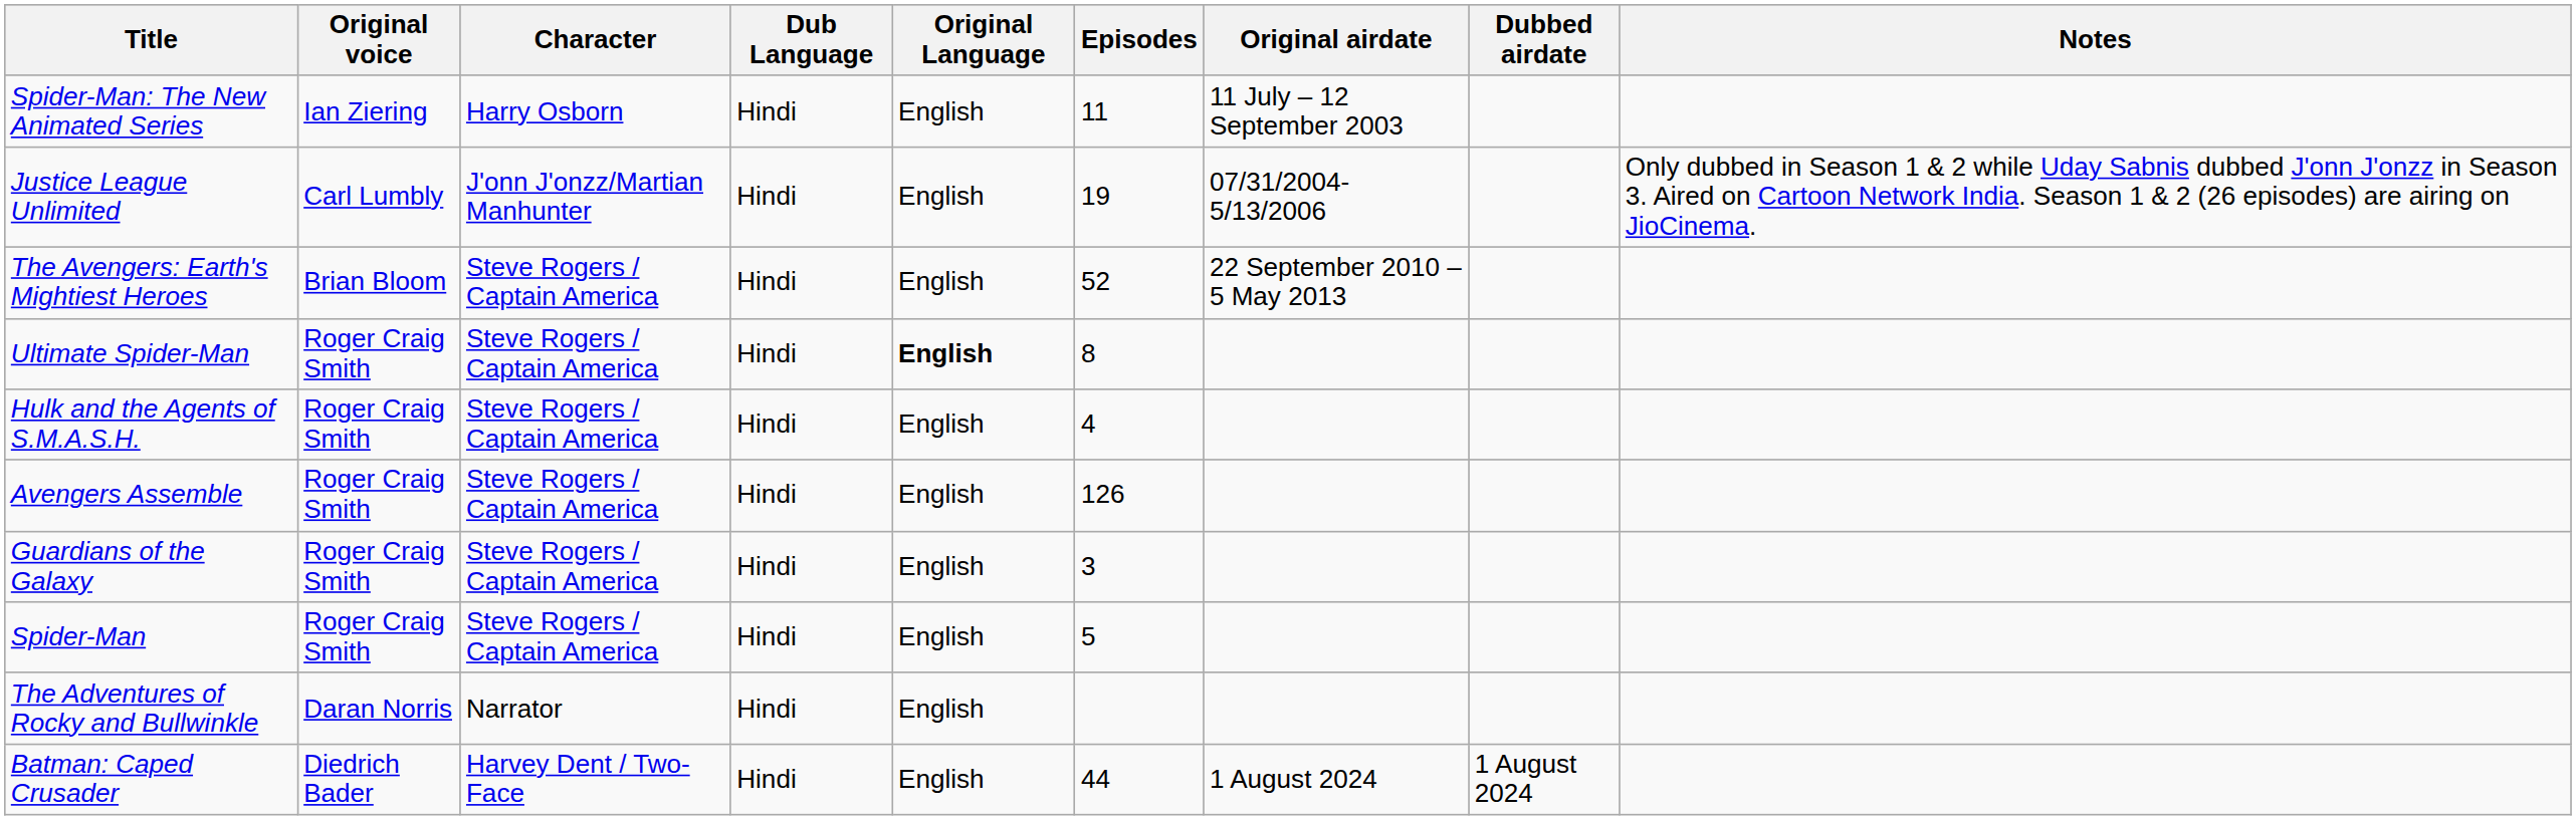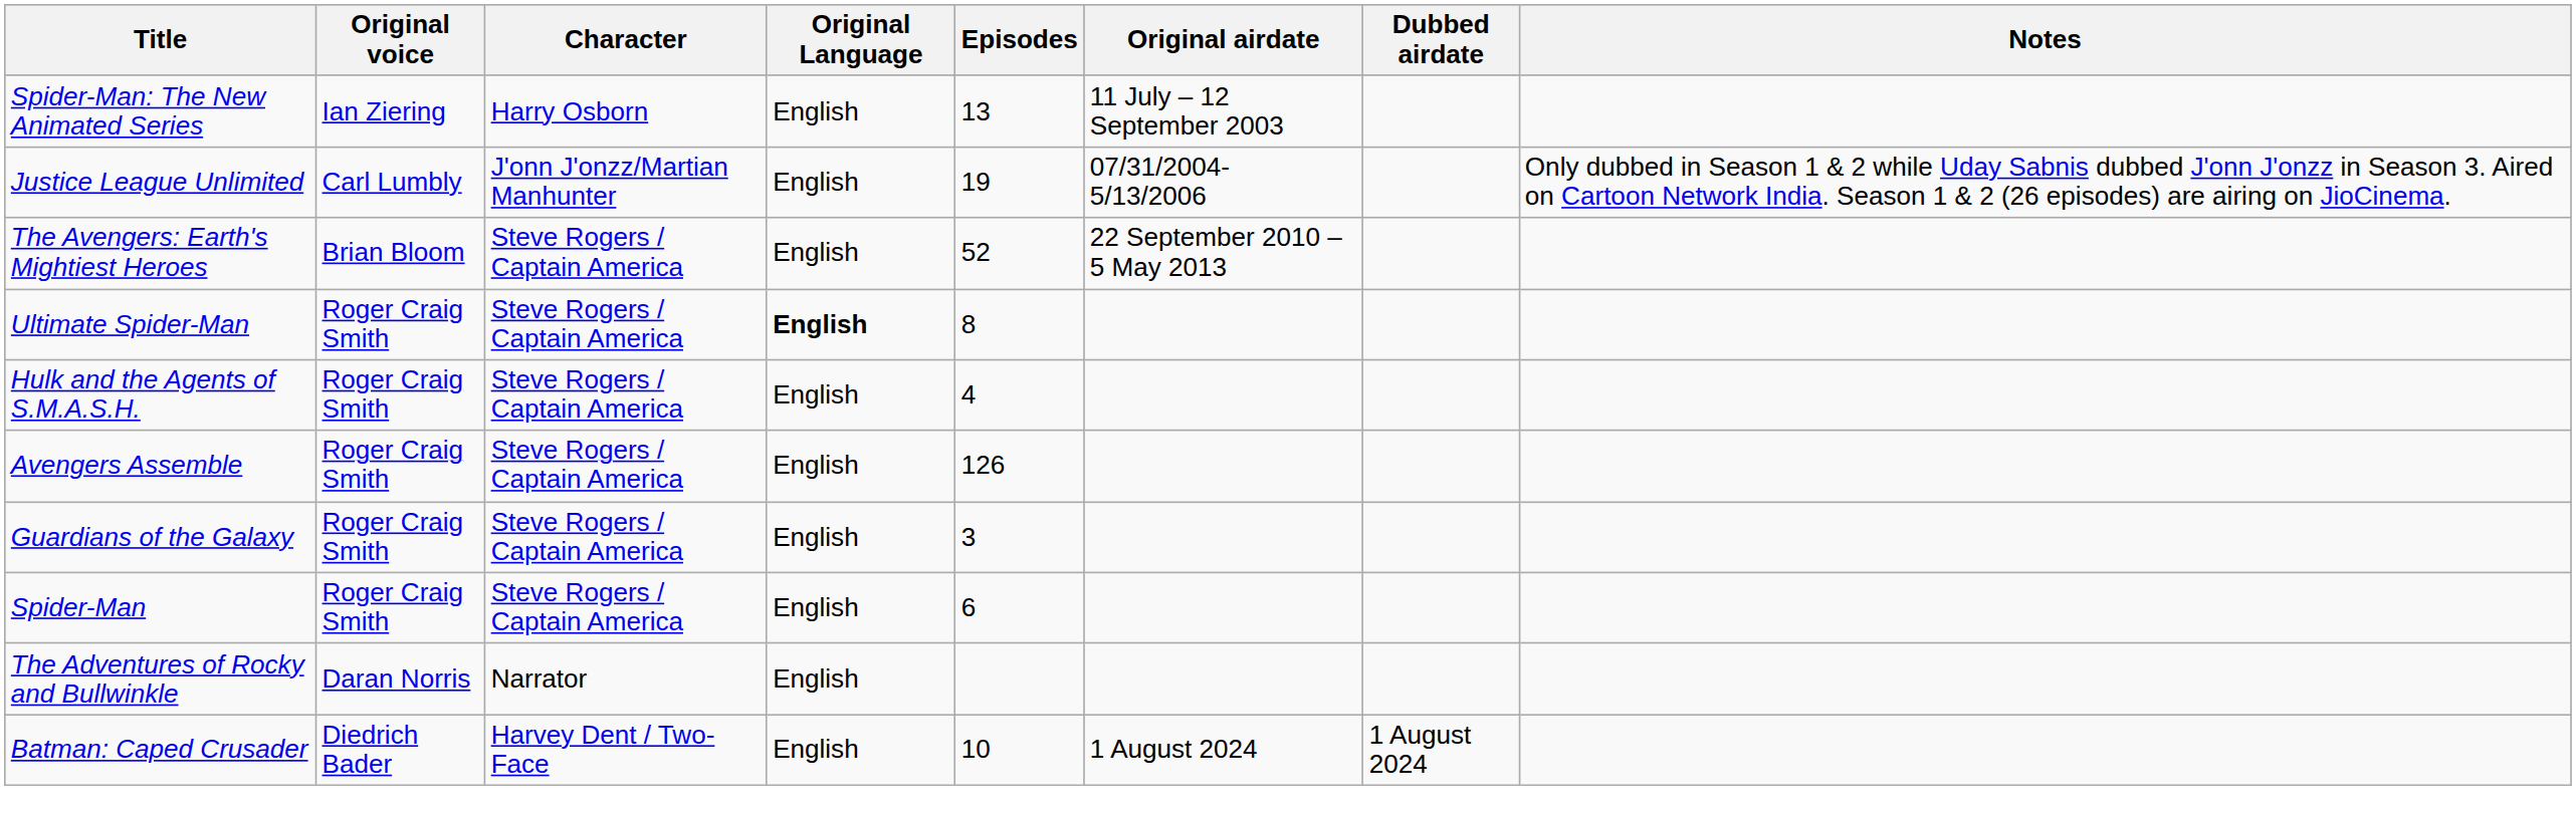- column: Dub Language | Hindi | Hindi | Hindi | Hindi | Hindi | Hindi | Hindi | Hindi | Hindi | Hindi
Spider-Man: The New Animated Series | Episodes: 11 -> 13
Spider-Man | Episodes: 5 -> 6
Batman: Caped Crusader | Episodes: 44 -> 10
